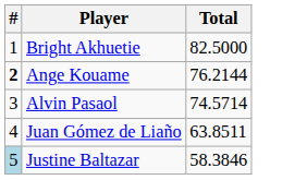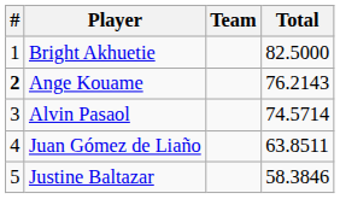+ column: Team
Ange Kouame | Total: 76.2144 -> 76.2143
Justine Baltazar | #: lightblue background -> no background
